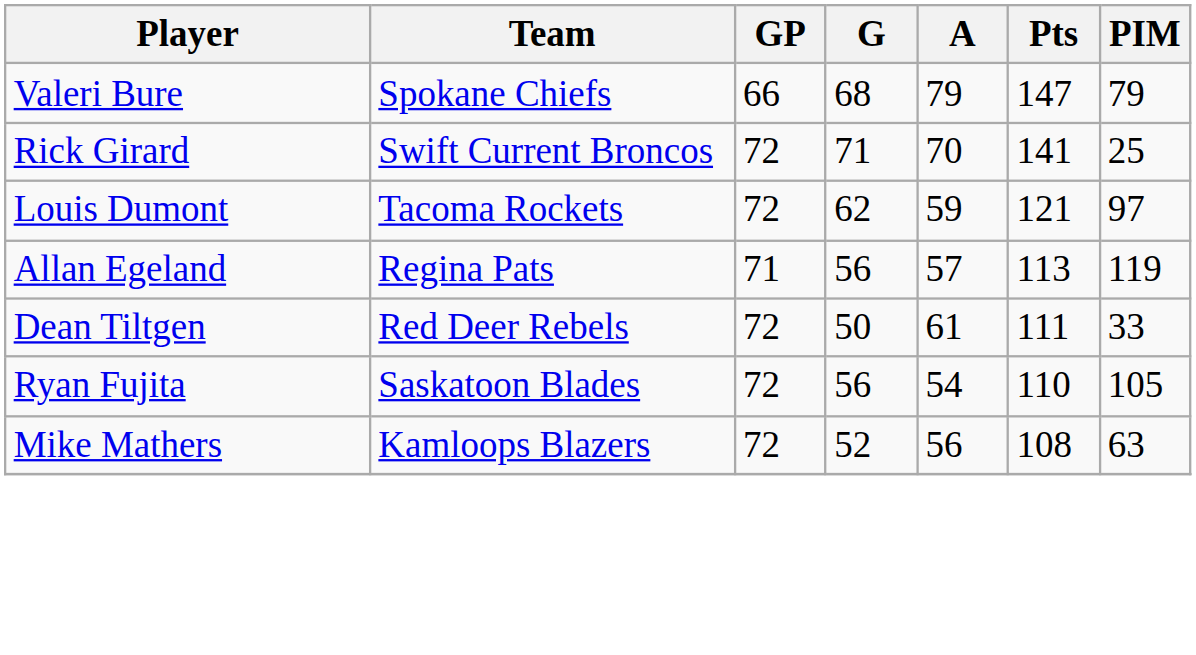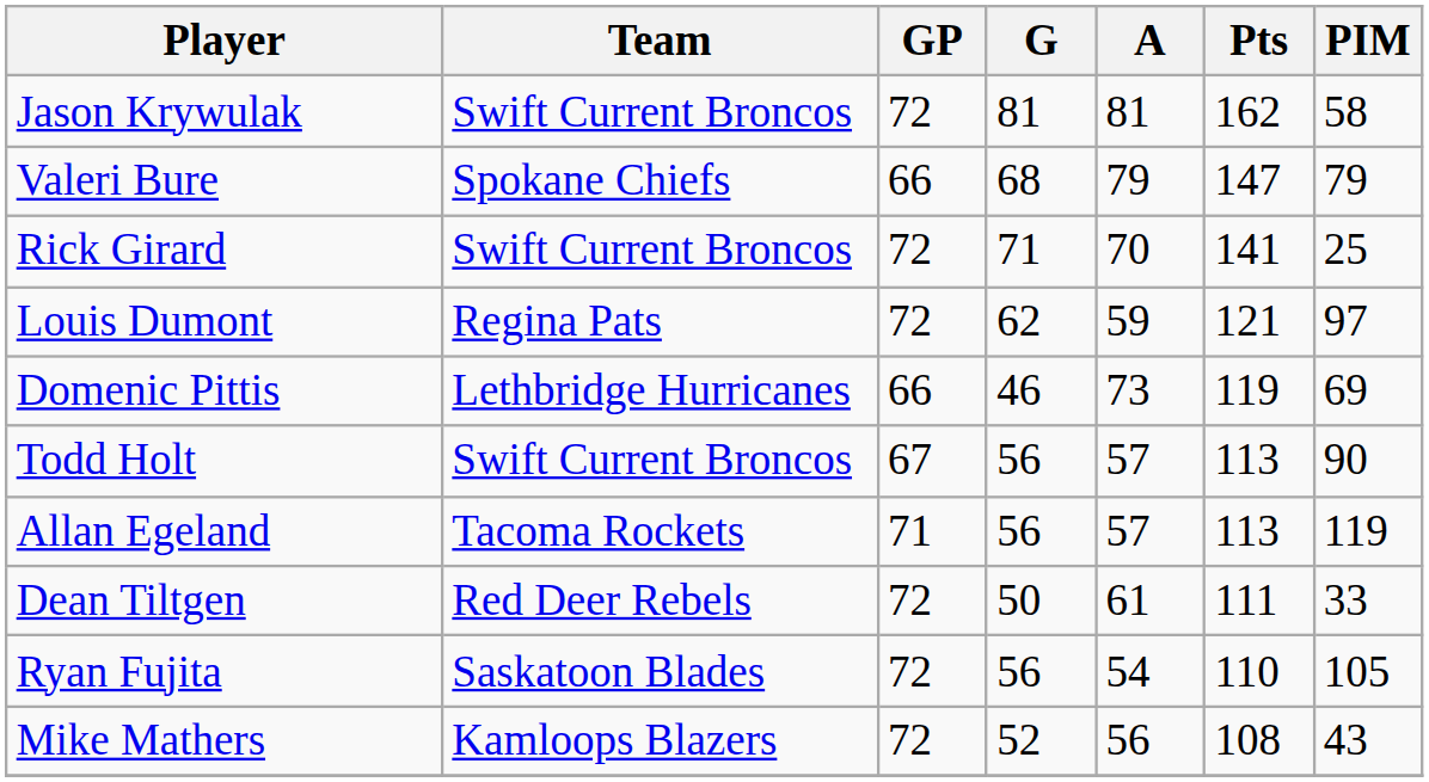+ row: Jason Krywulak | Swift Current Broncos | 72 | 81 | 81 | 162 | 58
Louis Dumont | Team: Tacoma Rockets -> Regina Pats
+ row: Domenic Pittis | Lethbridge Hurricanes | 66 | 46 | 73 | 119 | 69
+ row: Todd Holt | Swift Current Broncos | 67 | 56 | 57 | 113 | 90
Allan Egeland | Team: Regina Pats -> Tacoma Rockets
Mike Mathers | PIM: 63 -> 43
